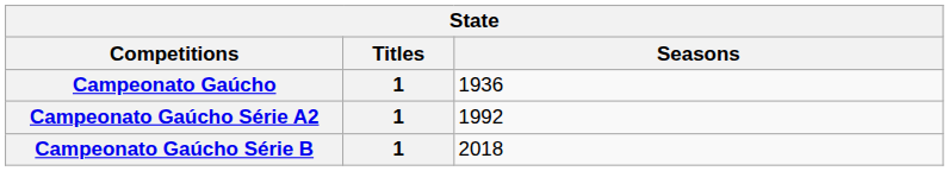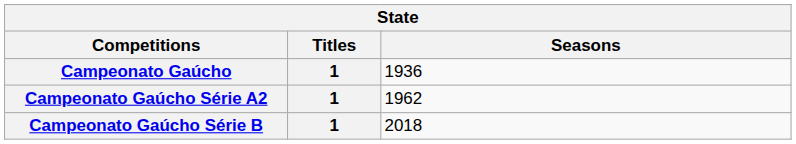Campeonato Gaúcho Série A2 | Seasons: 1992 -> 1962
